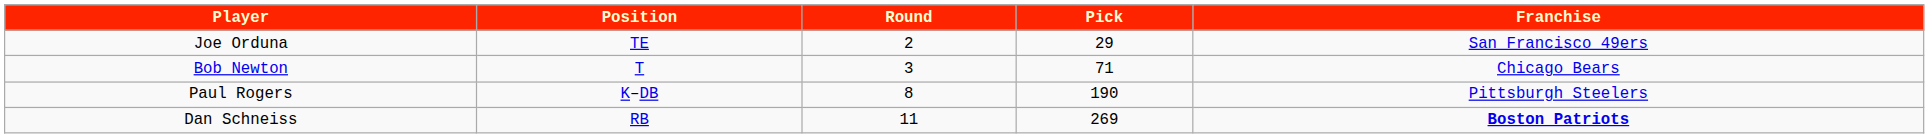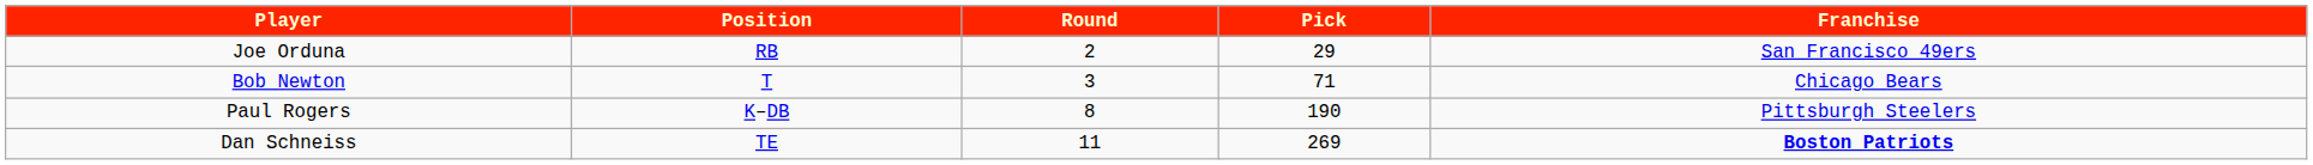Joe Orduna | Position: TE -> RB
Dan Schneiss | Position: RB -> TE
